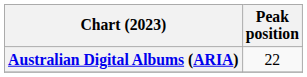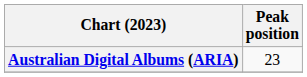Australian Digital Albums (ARIA) | Peak position: 22 -> 23
